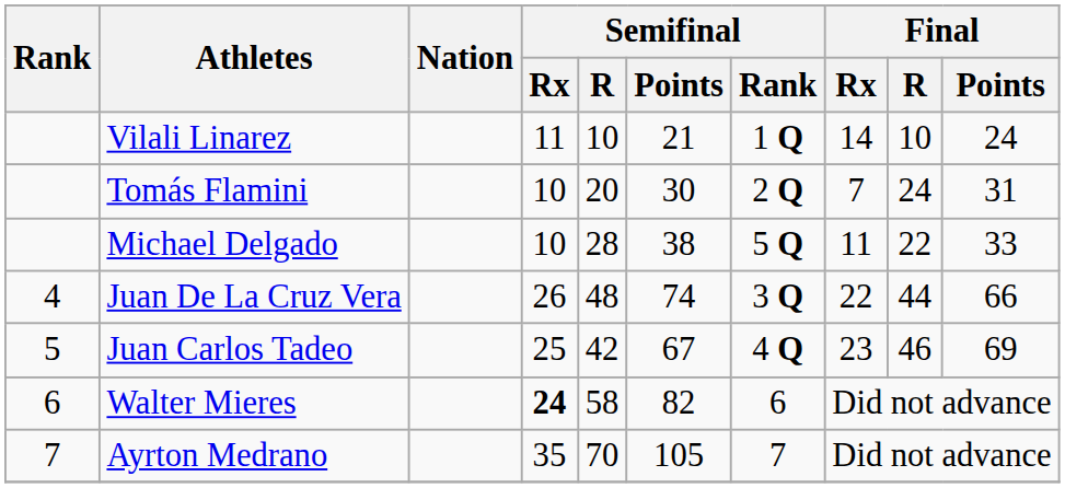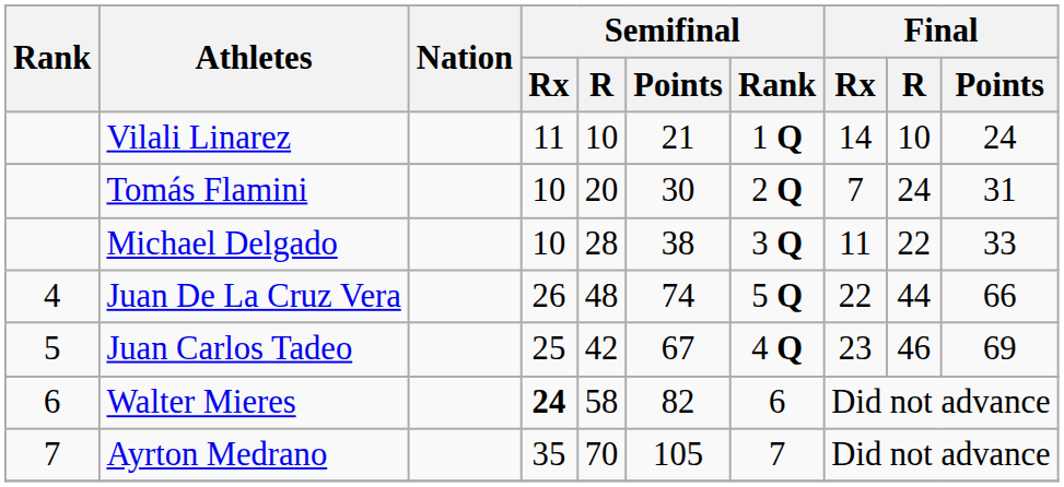Michael Delgado | Semifinal / Rank: 5 Q -> 3 Q
Juan De La Cruz Vera | Semifinal / Rank: 3 Q -> 5 Q
